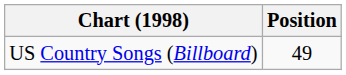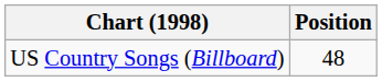US Country Songs (Billboard) | Position: 49 -> 48
